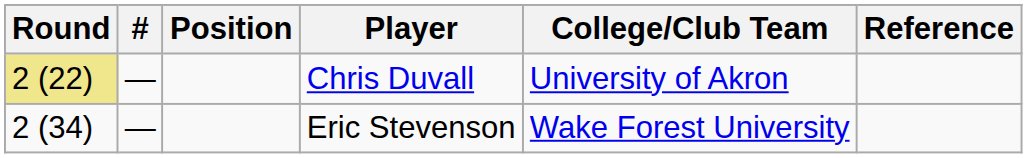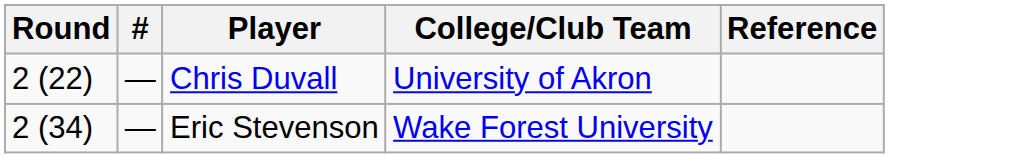- column: Position
Chris Duvall | Round: khaki background -> no background
